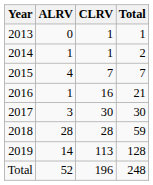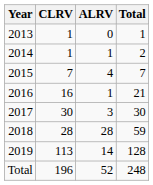columns swapped: CLRV <-> ALRV
